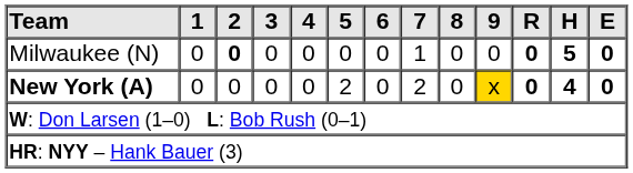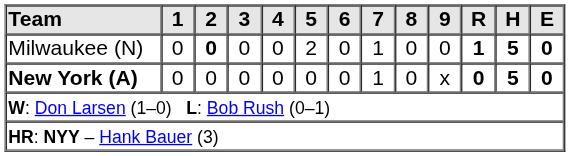Milwaukee (N) | 5: 0 -> 2
Milwaukee (N) | R: 0 -> 1
New York (A) | 5: 2 -> 0
New York (A) | 7: 2 -> 1
New York (A) | 9: gold background -> no background
New York (A) | H: 4 -> 5
